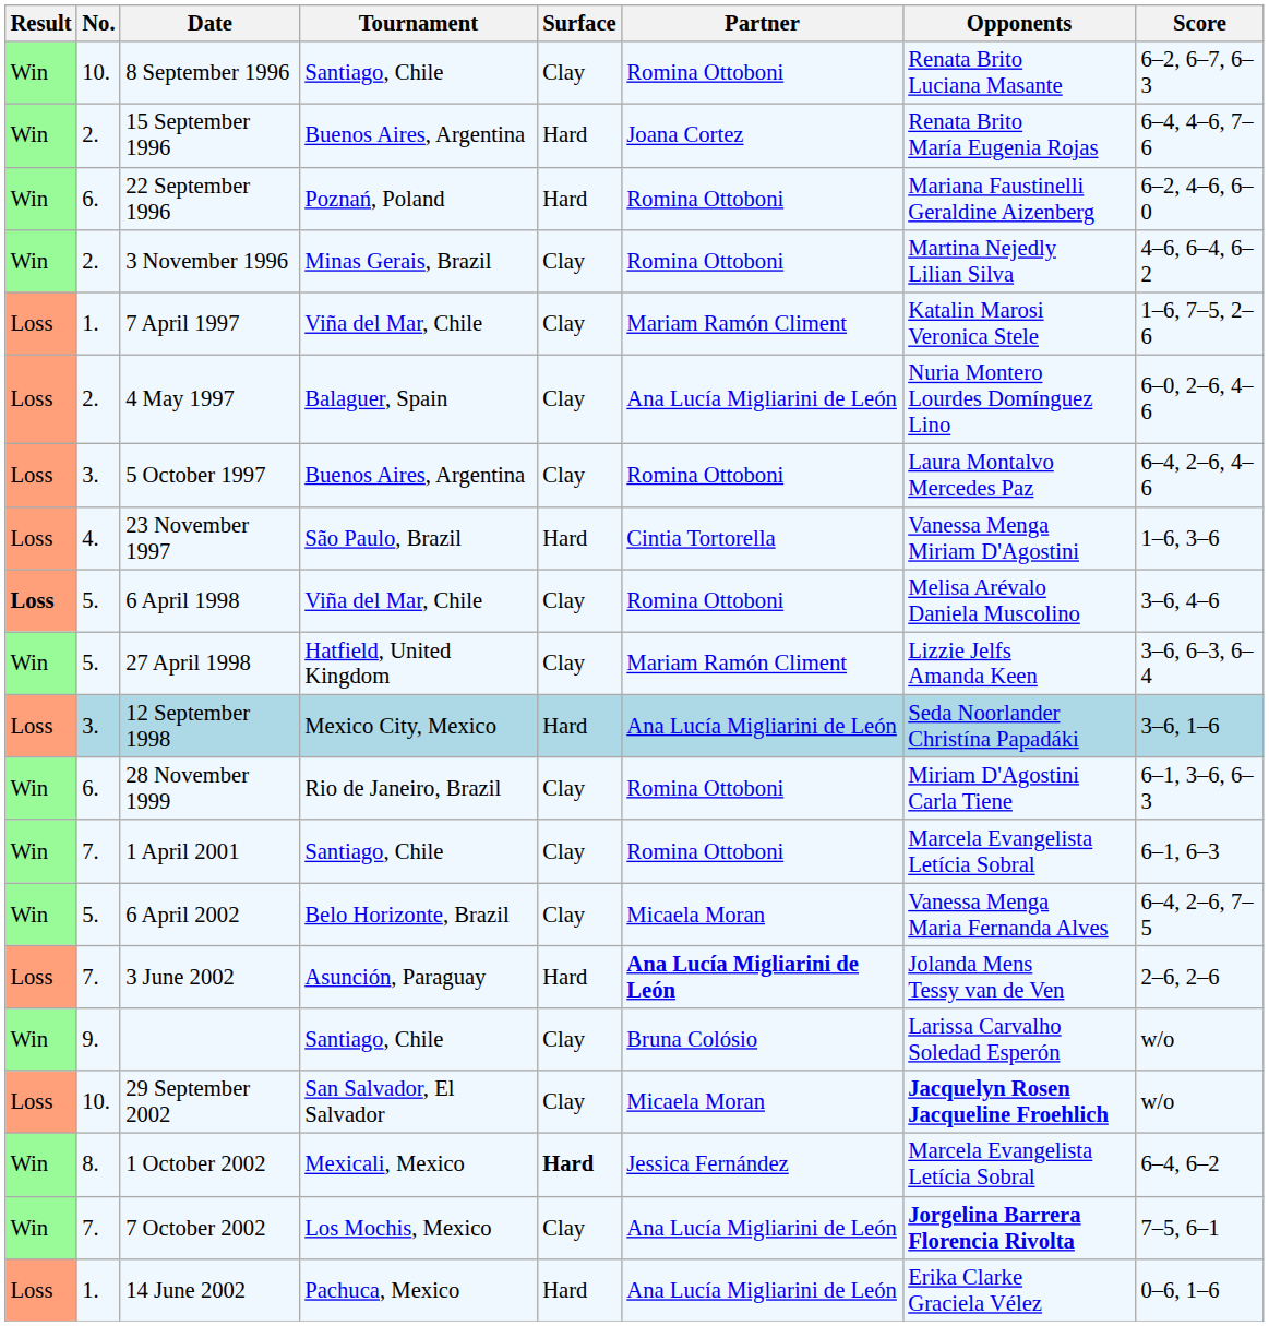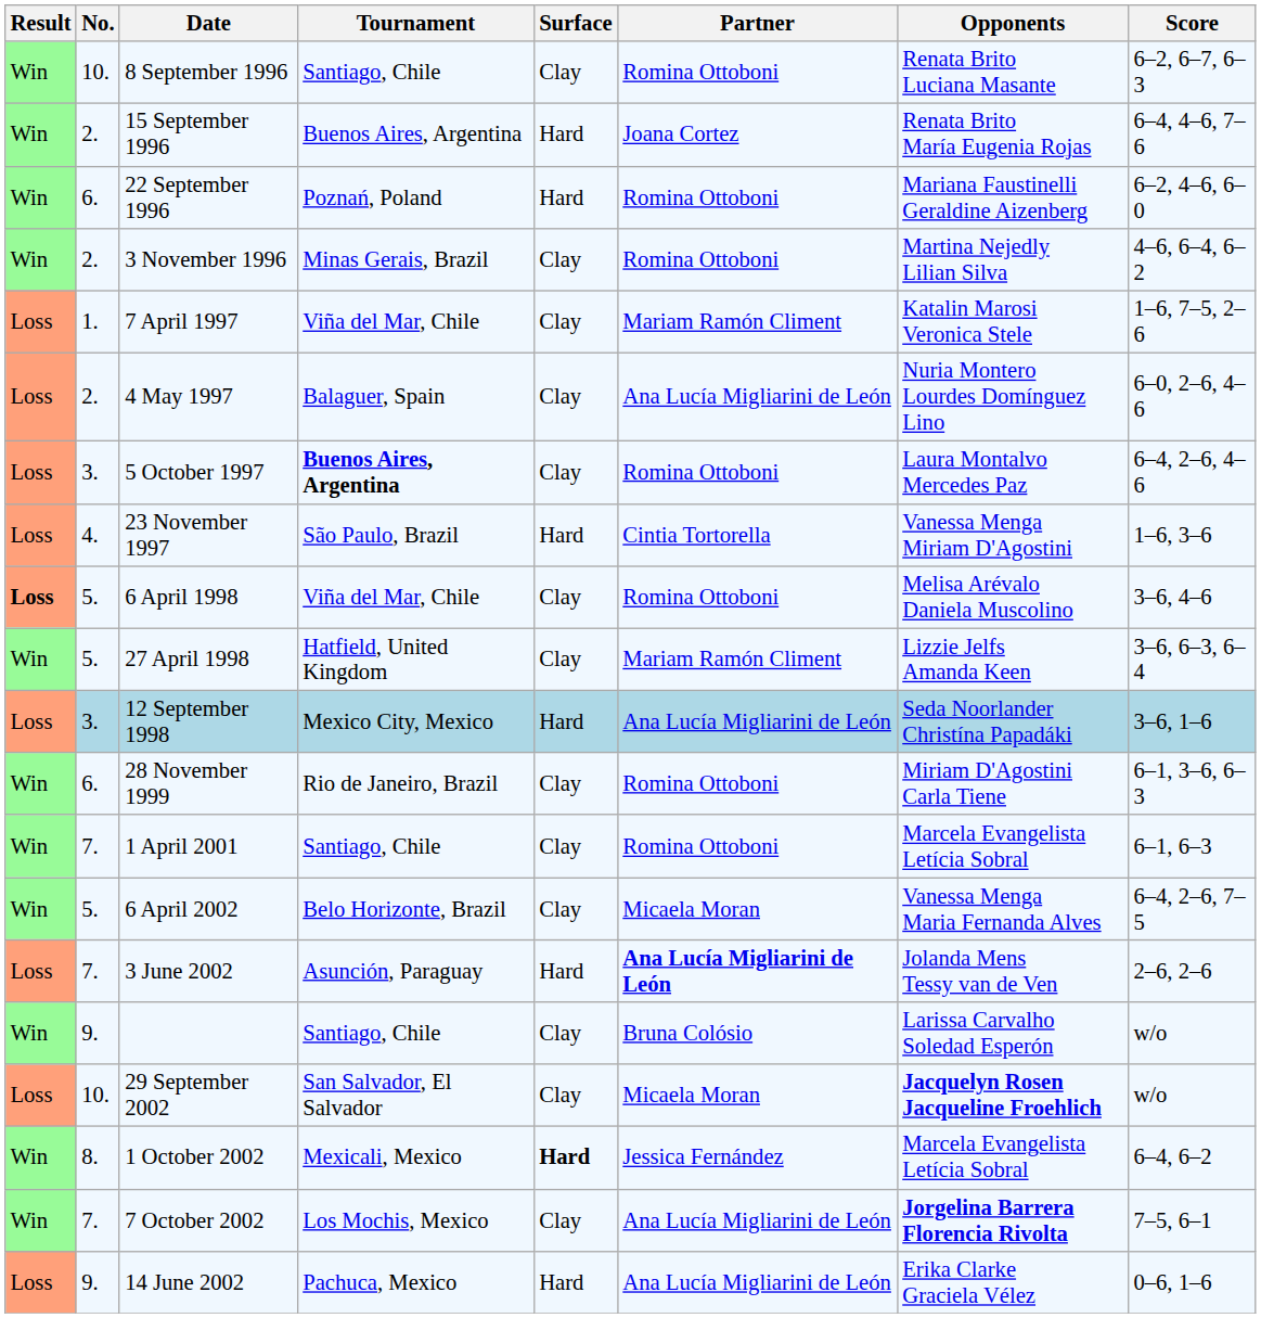5 October 1997 | Tournament: normal -> bold
14 June 2002 | No.: 1. -> 9.
